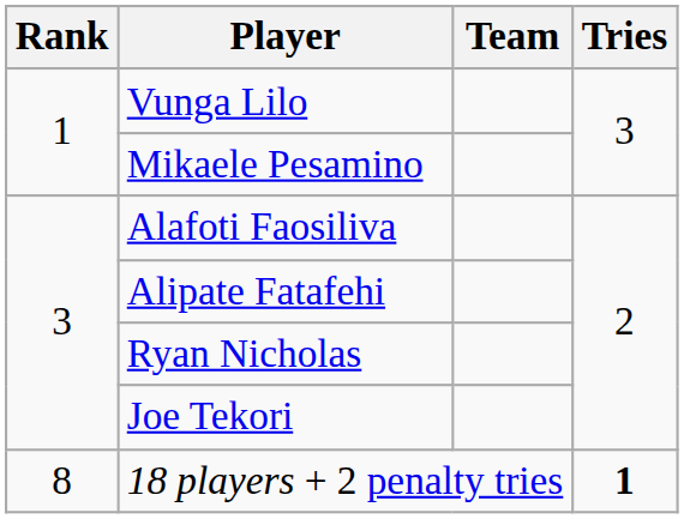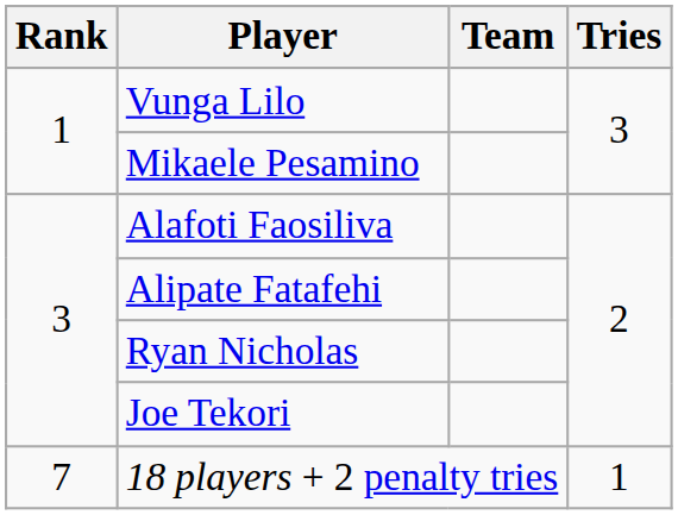18 players + 2 penalty tries | Rank: 8 -> 7
18 players + 2 penalty tries | Tries: bold -> normal
